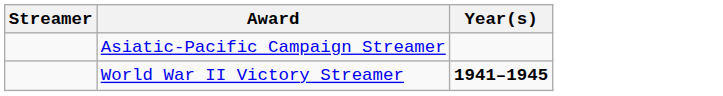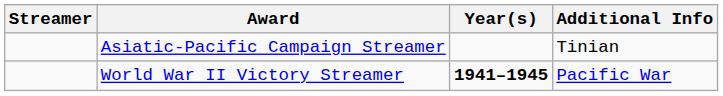+ column: Additional Info | Tinian | Pacific War
